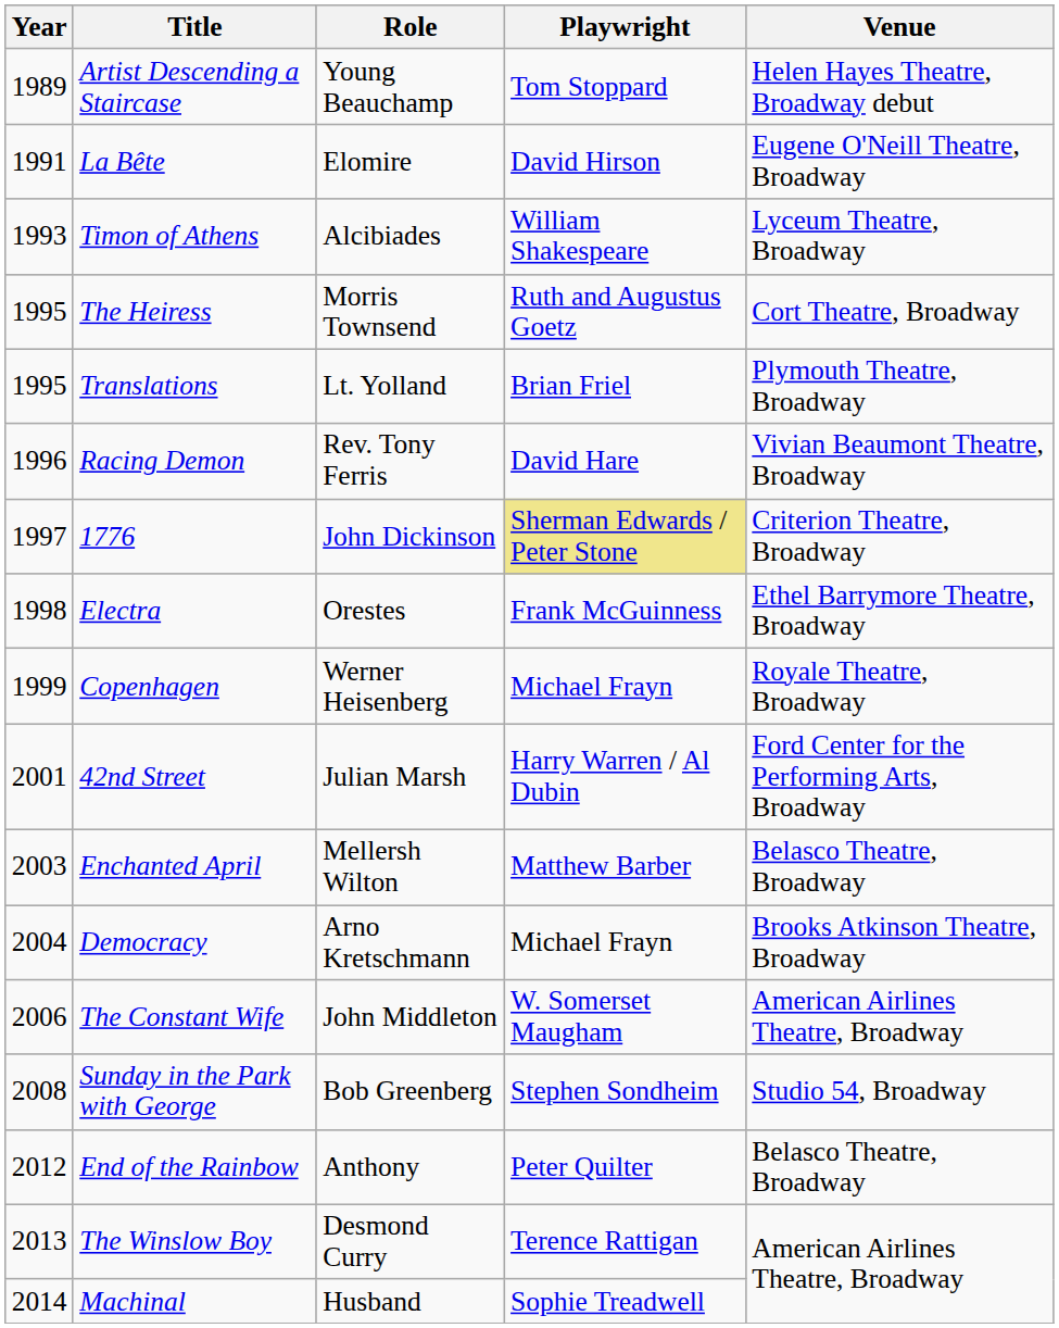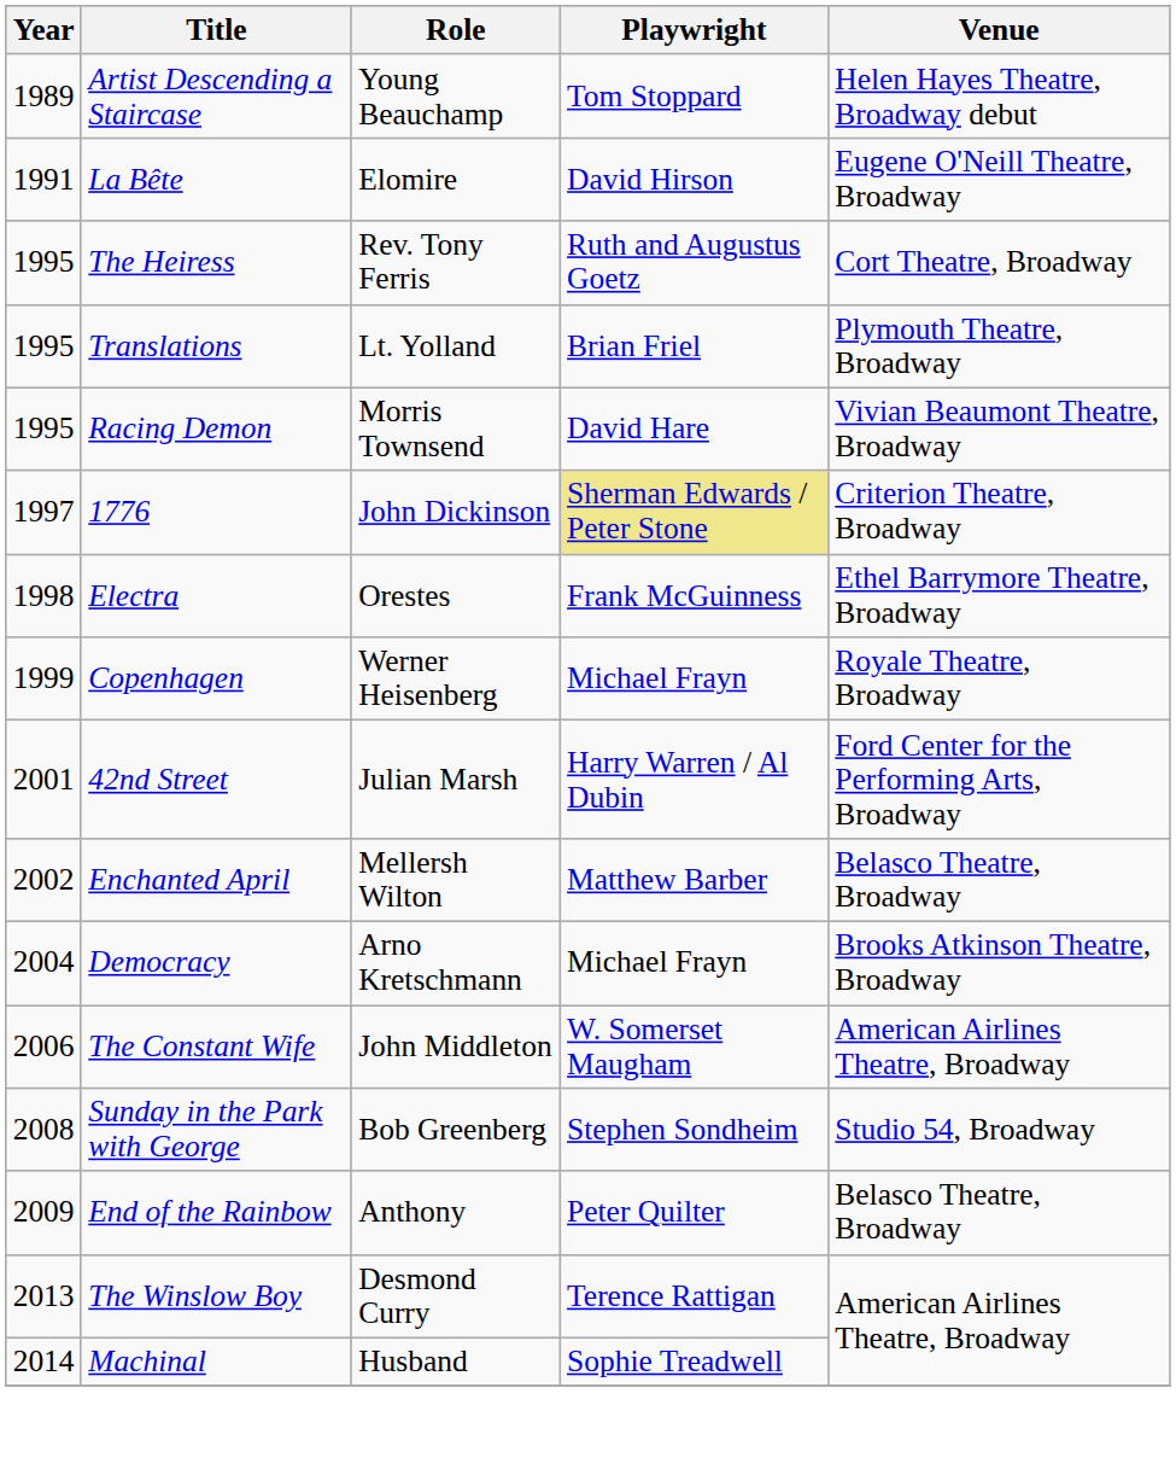- row: 1993 | Timon of Athens | Alcibiades | William Shakespeare | Lyceum Theatre, Broadway
The Heiress | Role: Morris Townsend -> Rev. Tony Ferris
Racing Demon | Year: 1996 -> 1995
Racing Demon | Role: Rev. Tony Ferris -> Morris Townsend
Enchanted April | Year: 2003 -> 2002
End of the Rainbow | Year: 2012 -> 2009
